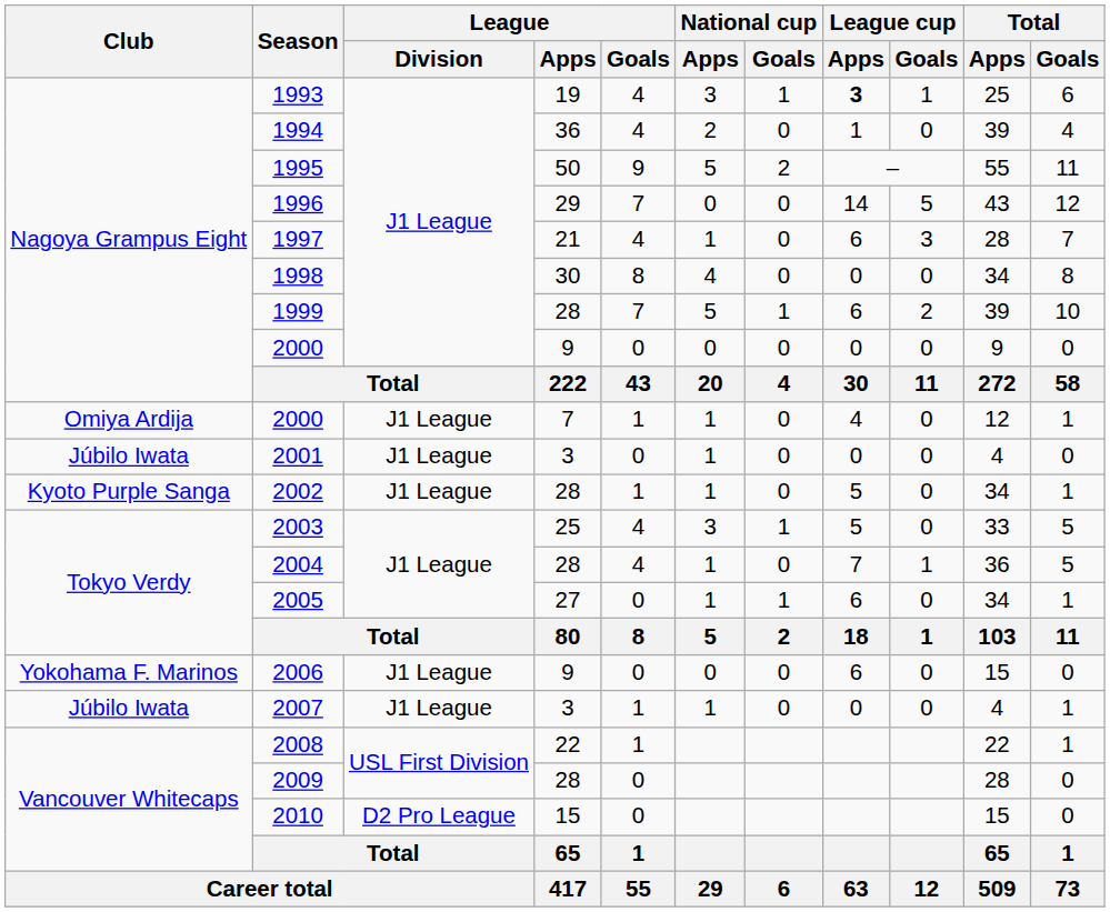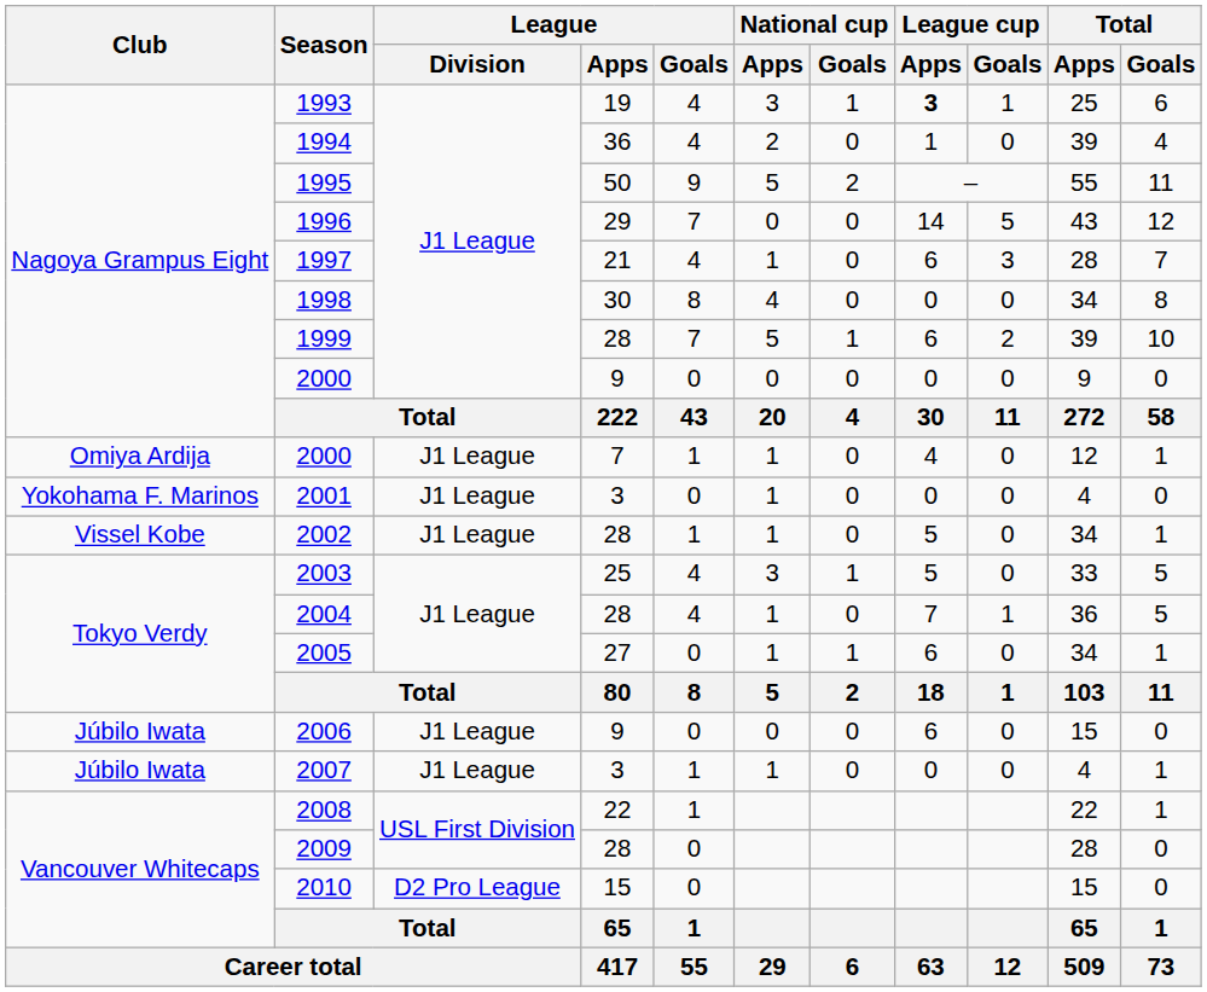2001 | Club: Júbilo Iwata -> Yokohama F. Marinos
2002 | Club: Kyoto Purple Sanga -> Vissel Kobe
2006 | Club: Yokohama F. Marinos -> Júbilo Iwata
